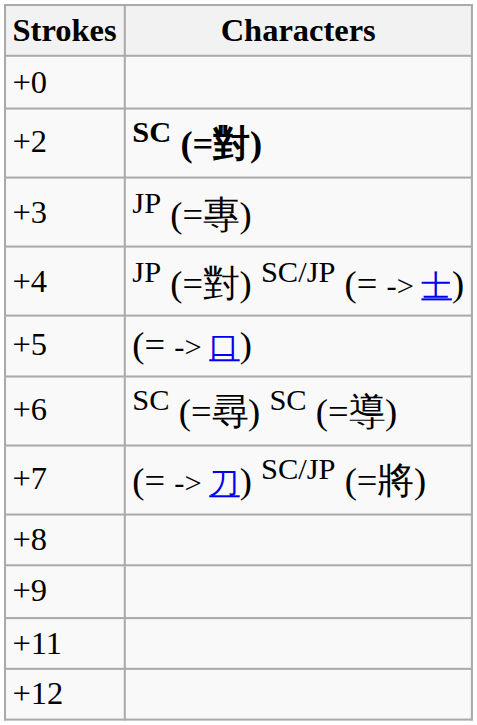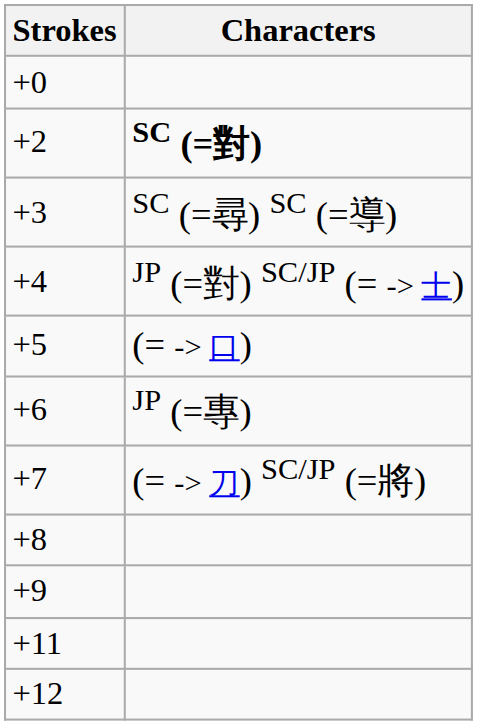+3 | Characters: JP (=專) -> SC (=尋) SC (=導)
+6 | Characters: SC (=尋) SC (=導) -> JP (=專)
